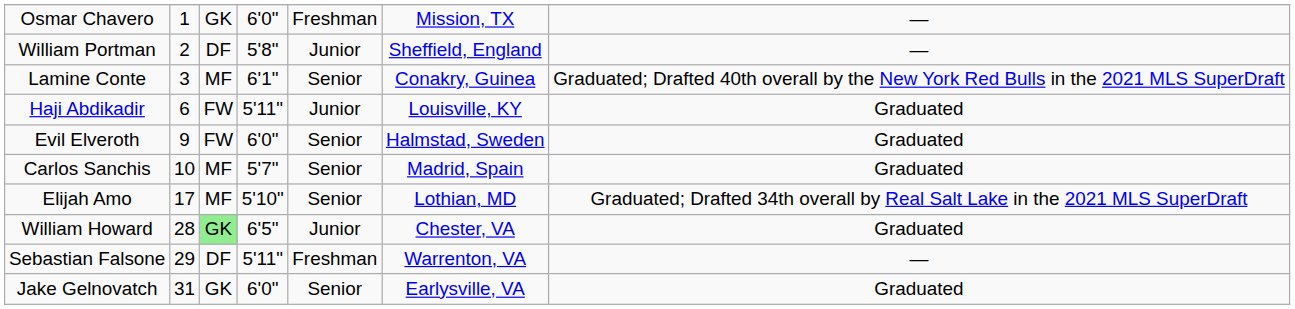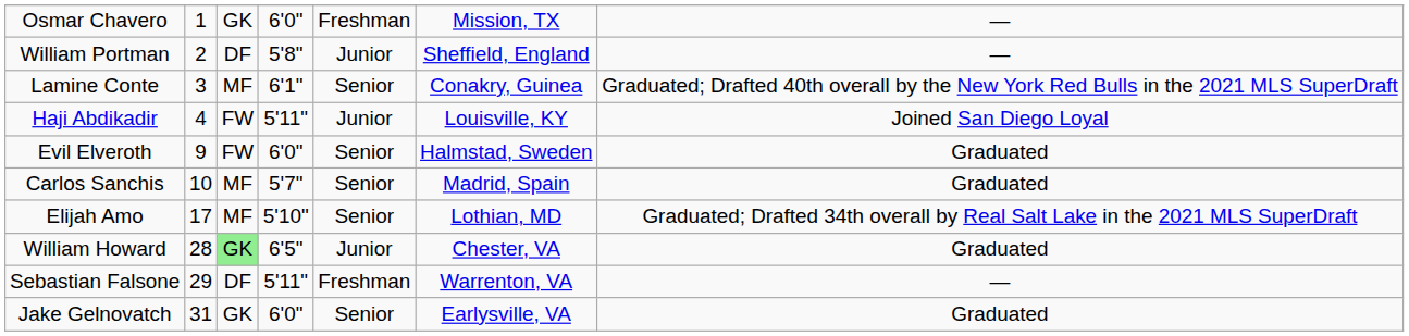Haji Abdikadir | column 2: 6 -> 4
Haji Abdikadir | column 7: Graduated -> Joined San Diego Loyal
